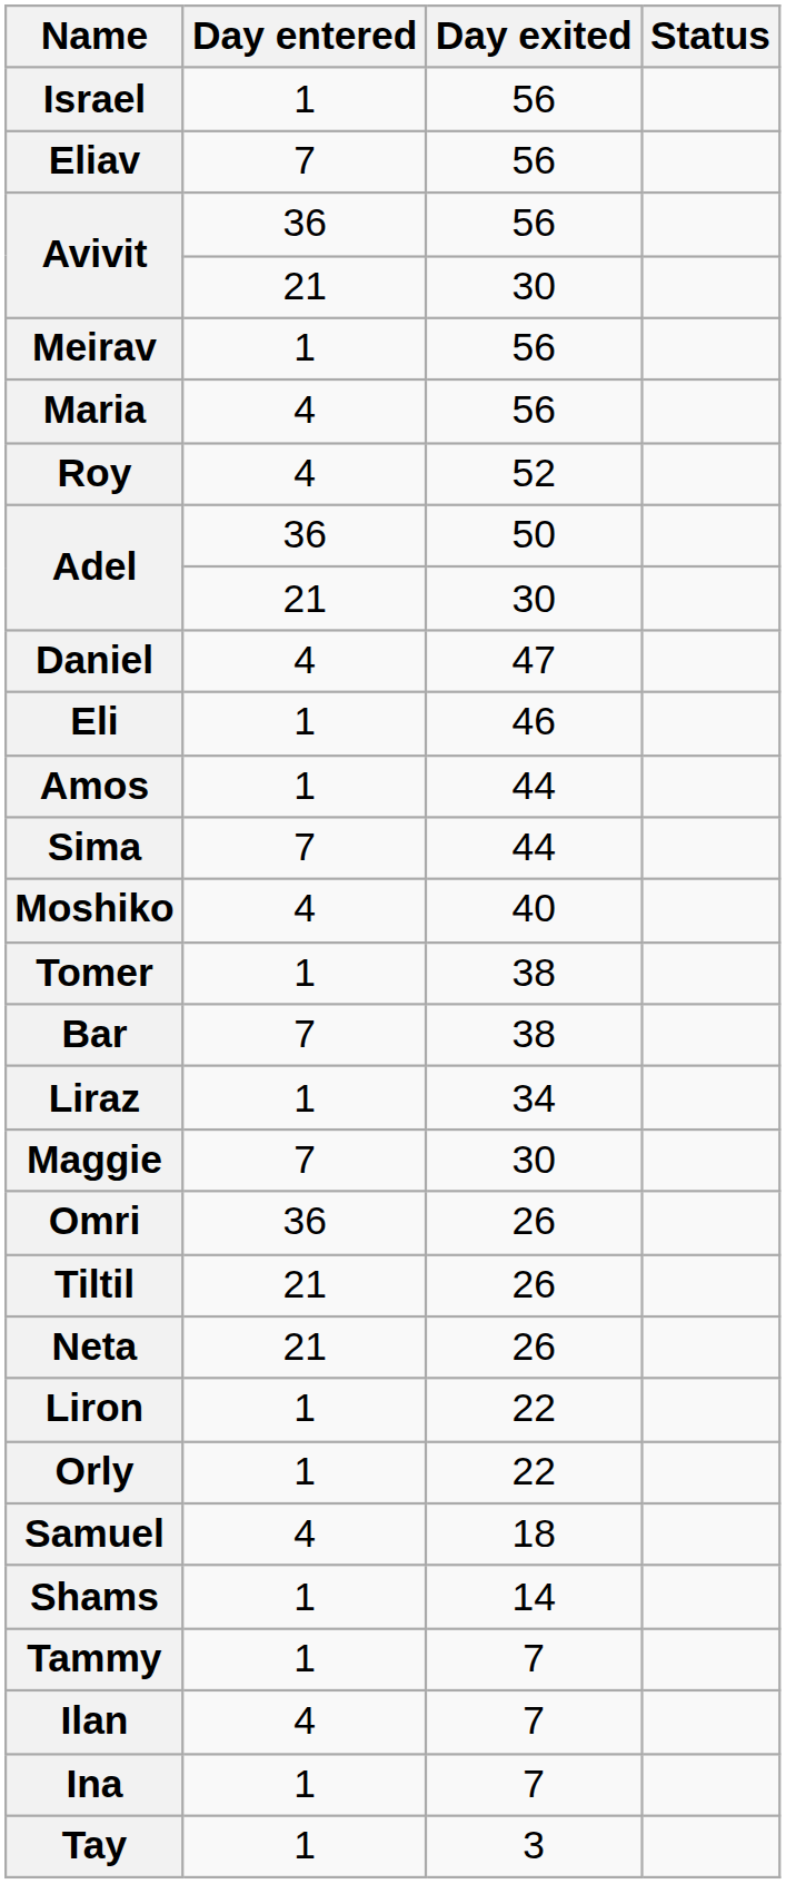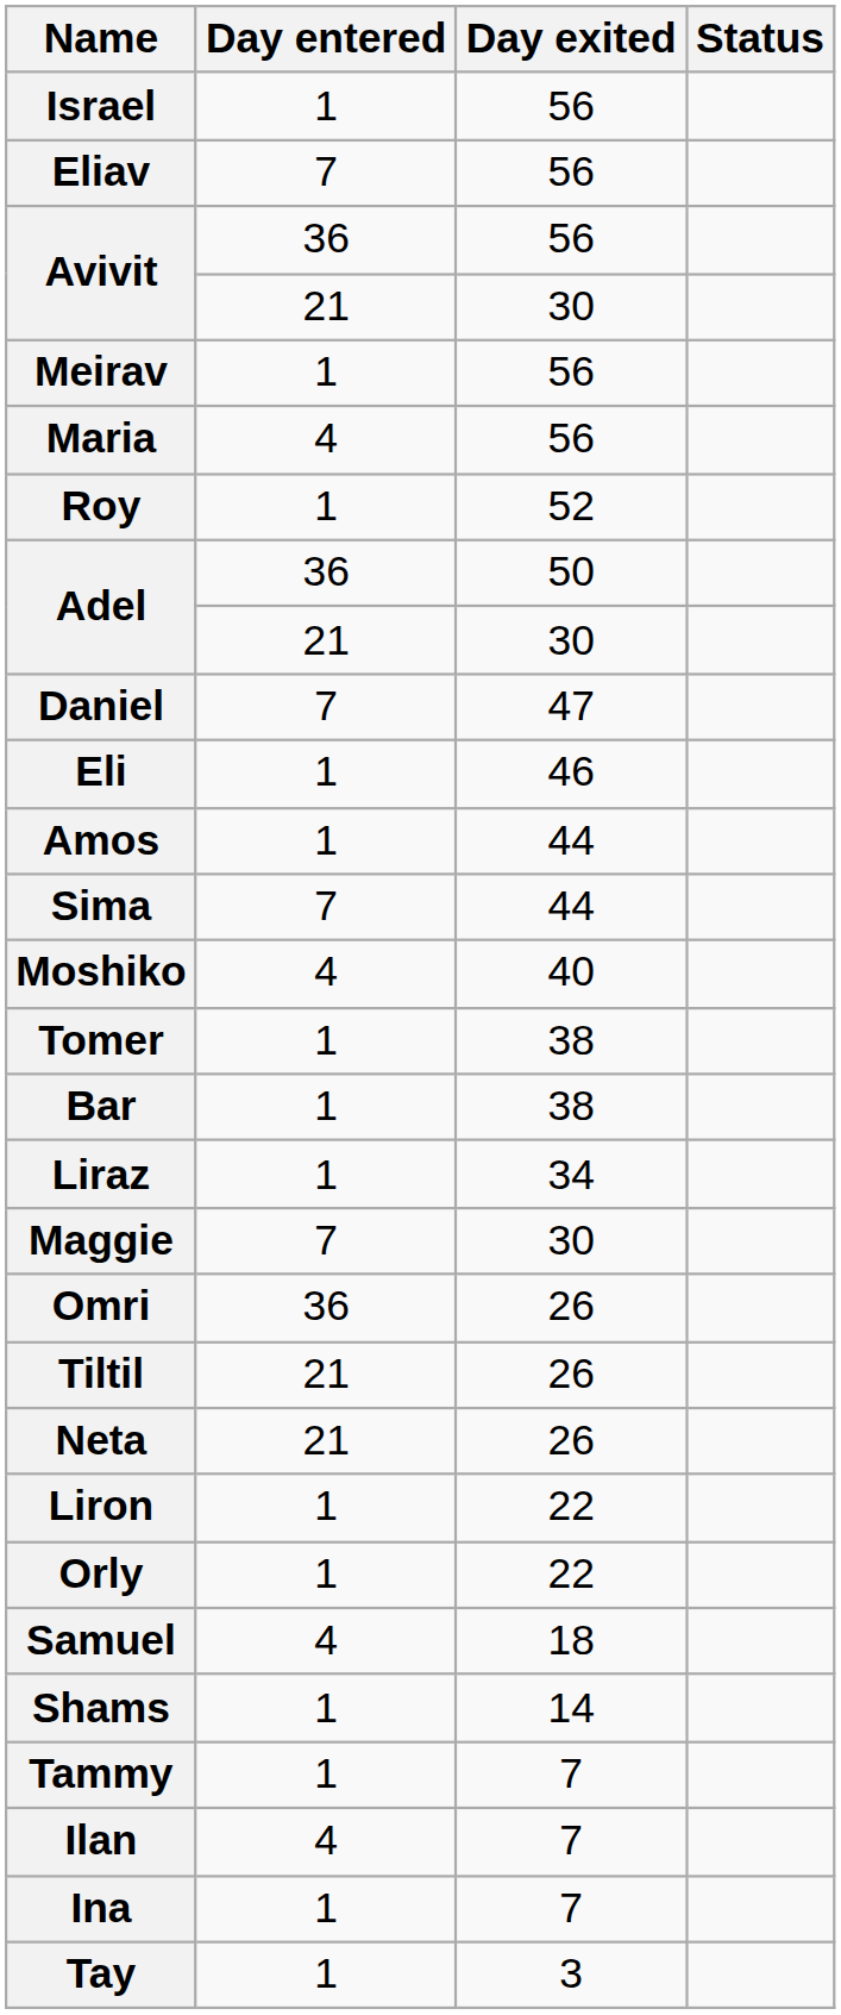Roy | Day entered: 4 -> 1
Daniel | Day entered: 4 -> 7
Bar | Day entered: 7 -> 1
